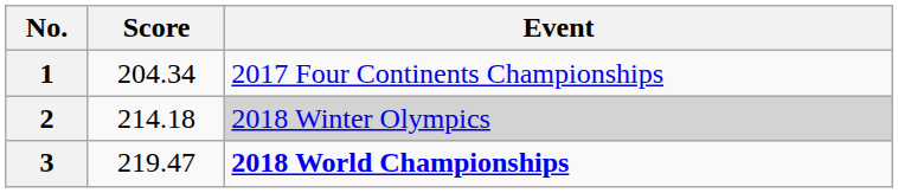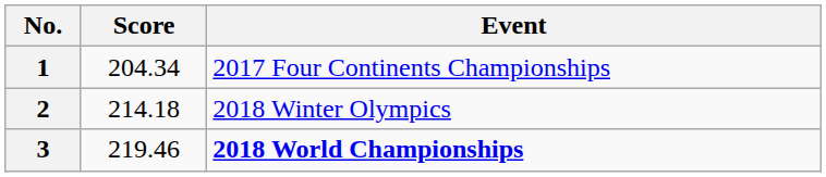2 | Event: lightgrey background -> no background
3 | Score: 219.47 -> 219.46
